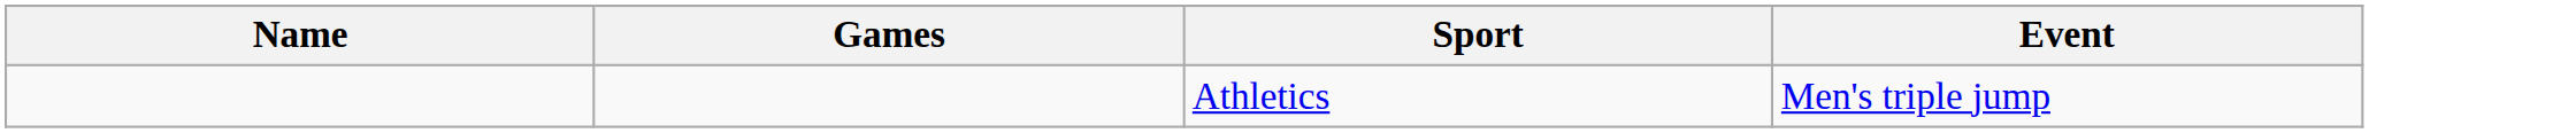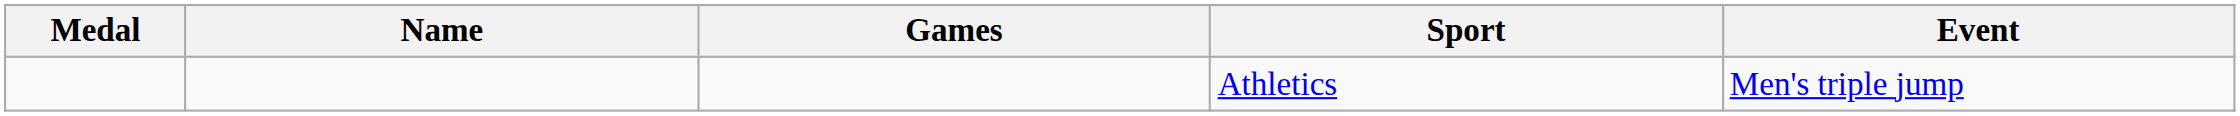+ column: Medal
